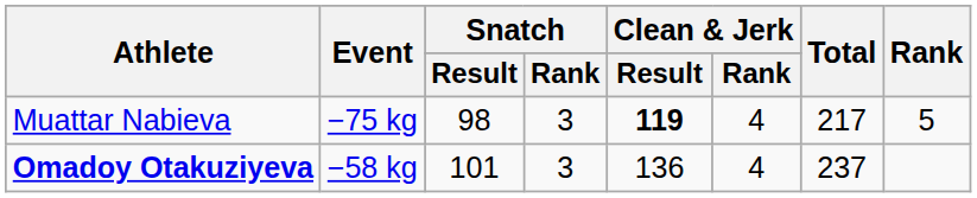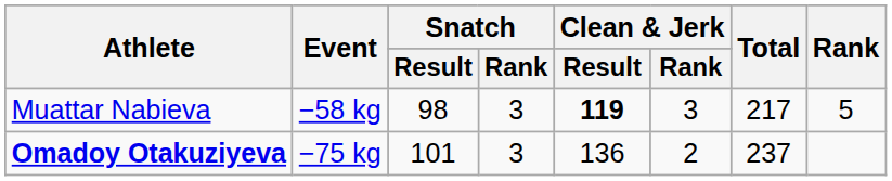Muattar Nabieva | Event: −75 kg -> −58 kg
Muattar Nabieva | Clean & Jerk / Rank: 4 -> 3
Omadoy Otakuziyeva | Event: −58 kg -> −75 kg
Omadoy Otakuziyeva | Clean & Jerk / Rank: 4 -> 2
